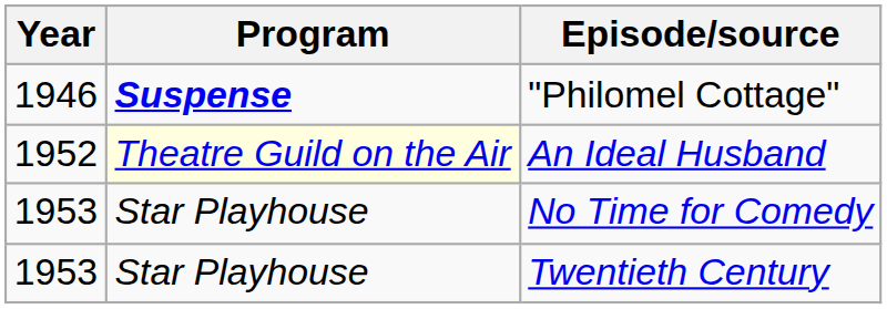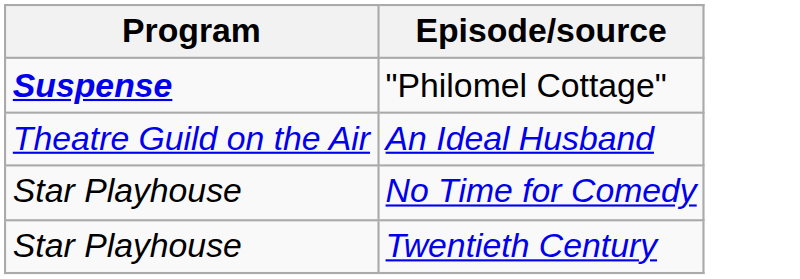- column: Year | 1946 | 1952 | 1953 | 1953
An Ideal Husband | Program: lightyellow background -> no background
